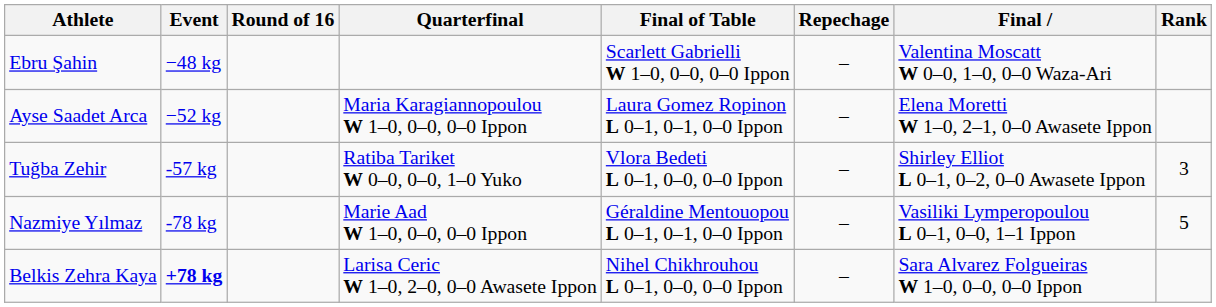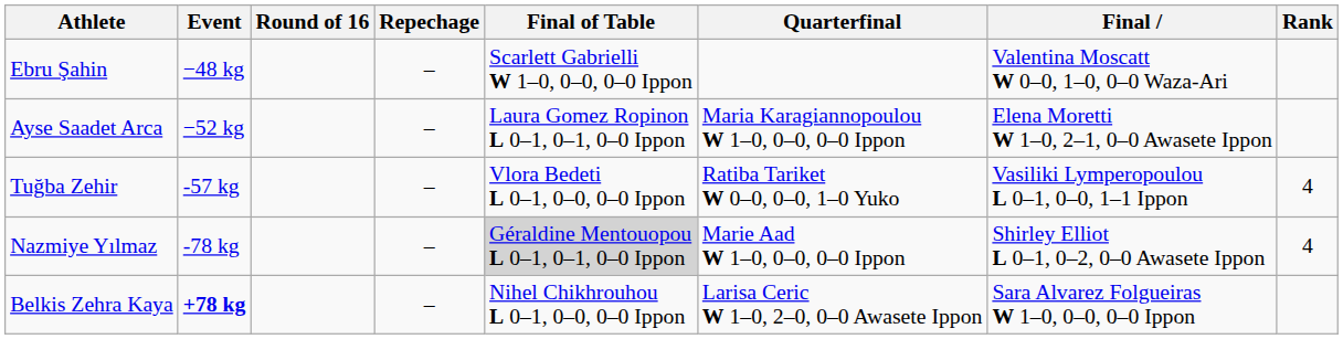columns swapped: Quarterfinal <-> Repechage
Tuğba Zehir | Final: Shirley Elliot L 0–1, 0–2, 0–0 Awasete Ippon -> Vasiliki Lymperopoulou L 0–1, 0–0, 1–1 Ippon
Tuğba Zehir | Rank: 3 -> 4
Nazmiye Yılmaz | Final of Table: no background -> lightgrey background
Nazmiye Yılmaz | Final: Vasiliki Lymperopoulou L 0–1, 0–0, 1–1 Ippon -> Shirley Elliot L 0–1, 0–2, 0–0 Awasete Ippon
Nazmiye Yılmaz | Rank: 5 -> 4
